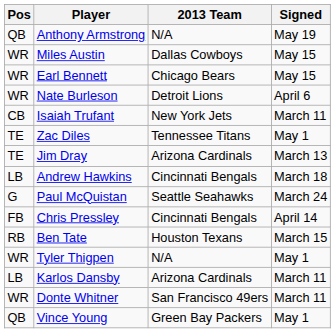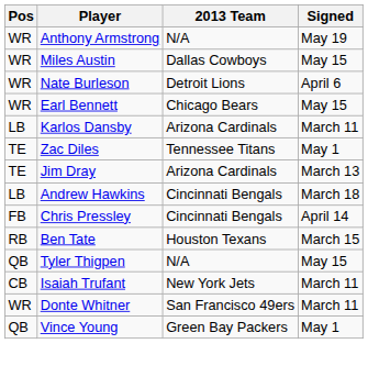Anthony Armstrong | Pos: QB -> WR
rows swapped: Earl Bennett <-> Nate Burleson
rows swapped: Karlos Dansby <-> Isaiah Trufant
- row: G | Paul McQuistan | Seattle Seahawks | March 24
Tyler Thigpen | Pos: WR -> QB
Tyler Thigpen | Signed: May 1 -> May 15
